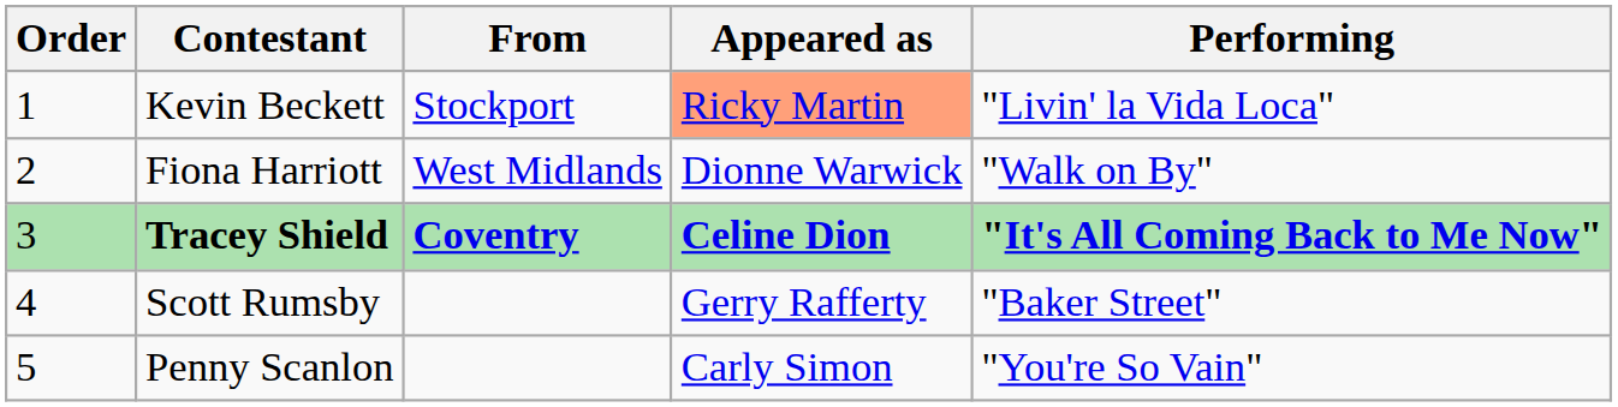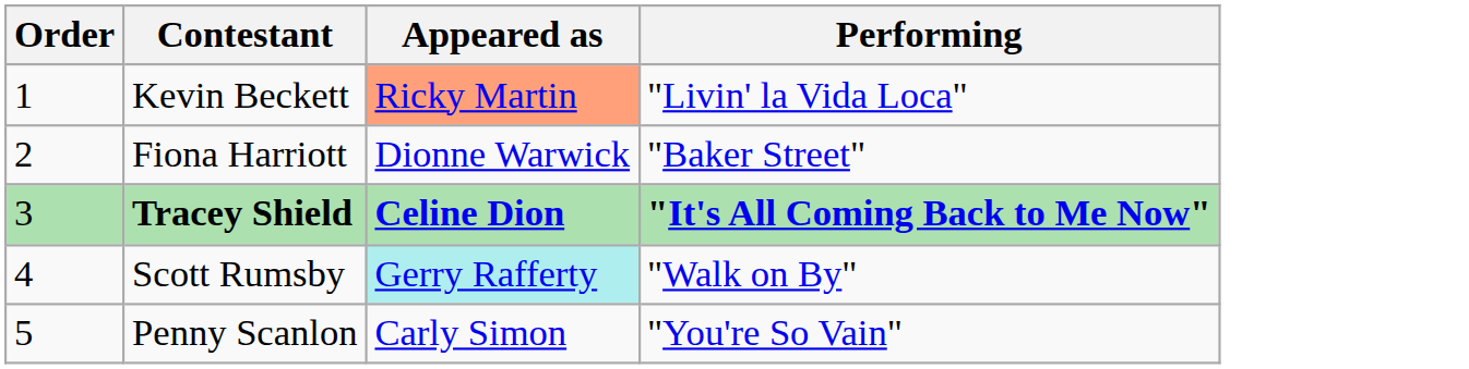- column: From | Stockport | West Midlands | Coventry
Fiona Harriott | Performing: "Walk on By" -> "Baker Street"
Scott Rumsby | Appeared as: no background -> paleturquoise background
Scott Rumsby | Performing: "Baker Street" -> "Walk on By"
